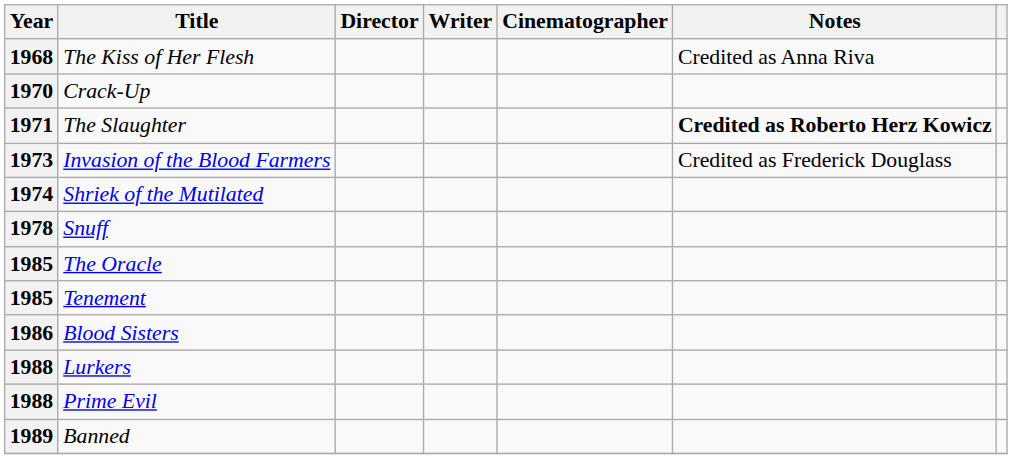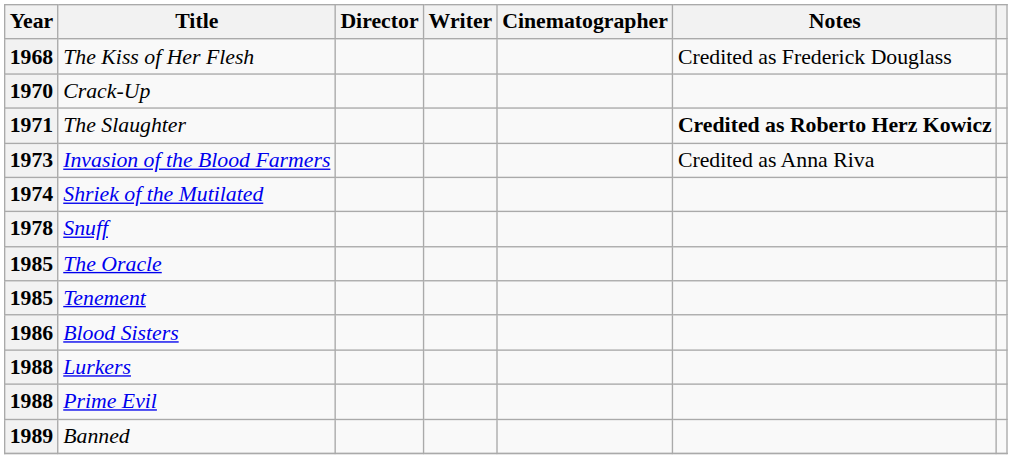The Kiss of Her Flesh | Notes: Credited as Anna Riva -> Credited as Frederick Douglass
Invasion of the Blood Farmers | Notes: Credited as Frederick Douglass -> Credited as Anna Riva
